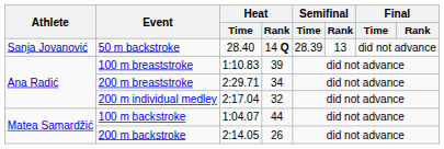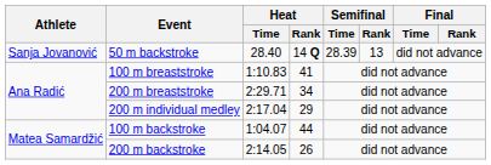100 m breaststroke | Heat / Rank: 39 -> 41
200 m individual medley | Heat / Rank: 32 -> 29
